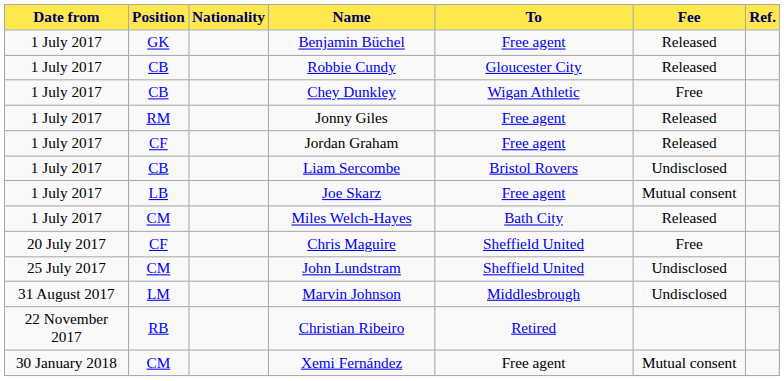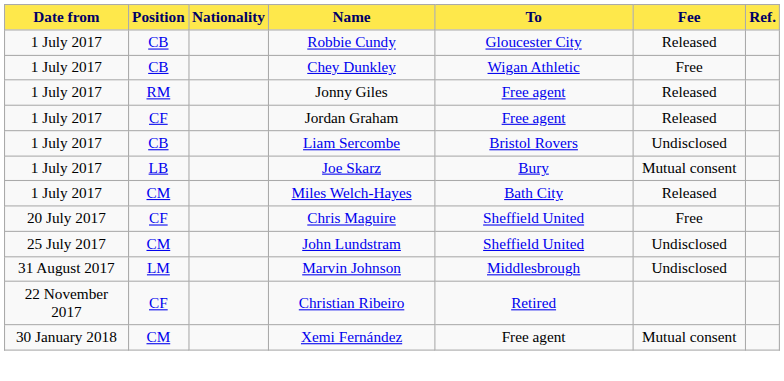- row: 1 July 2017 | GK | Benjamin Büchel | Free agent | Released
Joe Skarz | To: Free agent -> Bury
Christian Ribeiro | Position: RB -> CF
